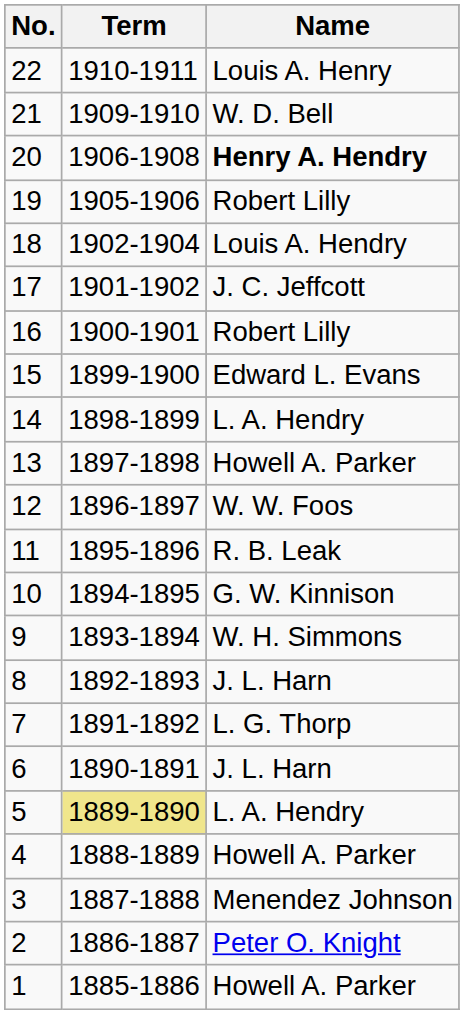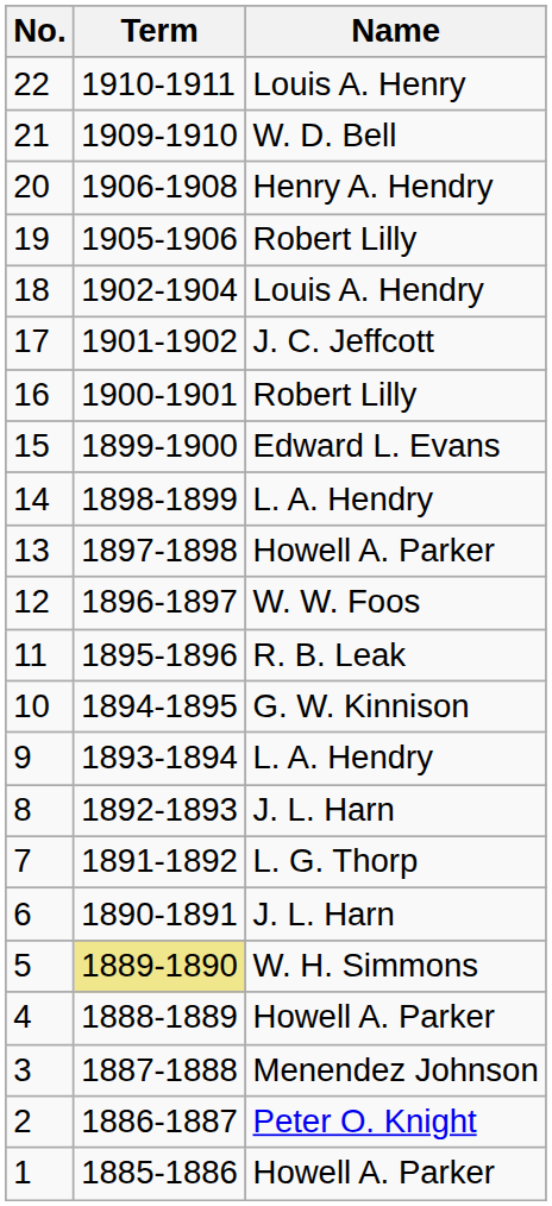20 | Name: bold -> normal
9 | Name: W. H. Simmons -> L. A. Hendry
5 | Name: L. A. Hendry -> W. H. Simmons
